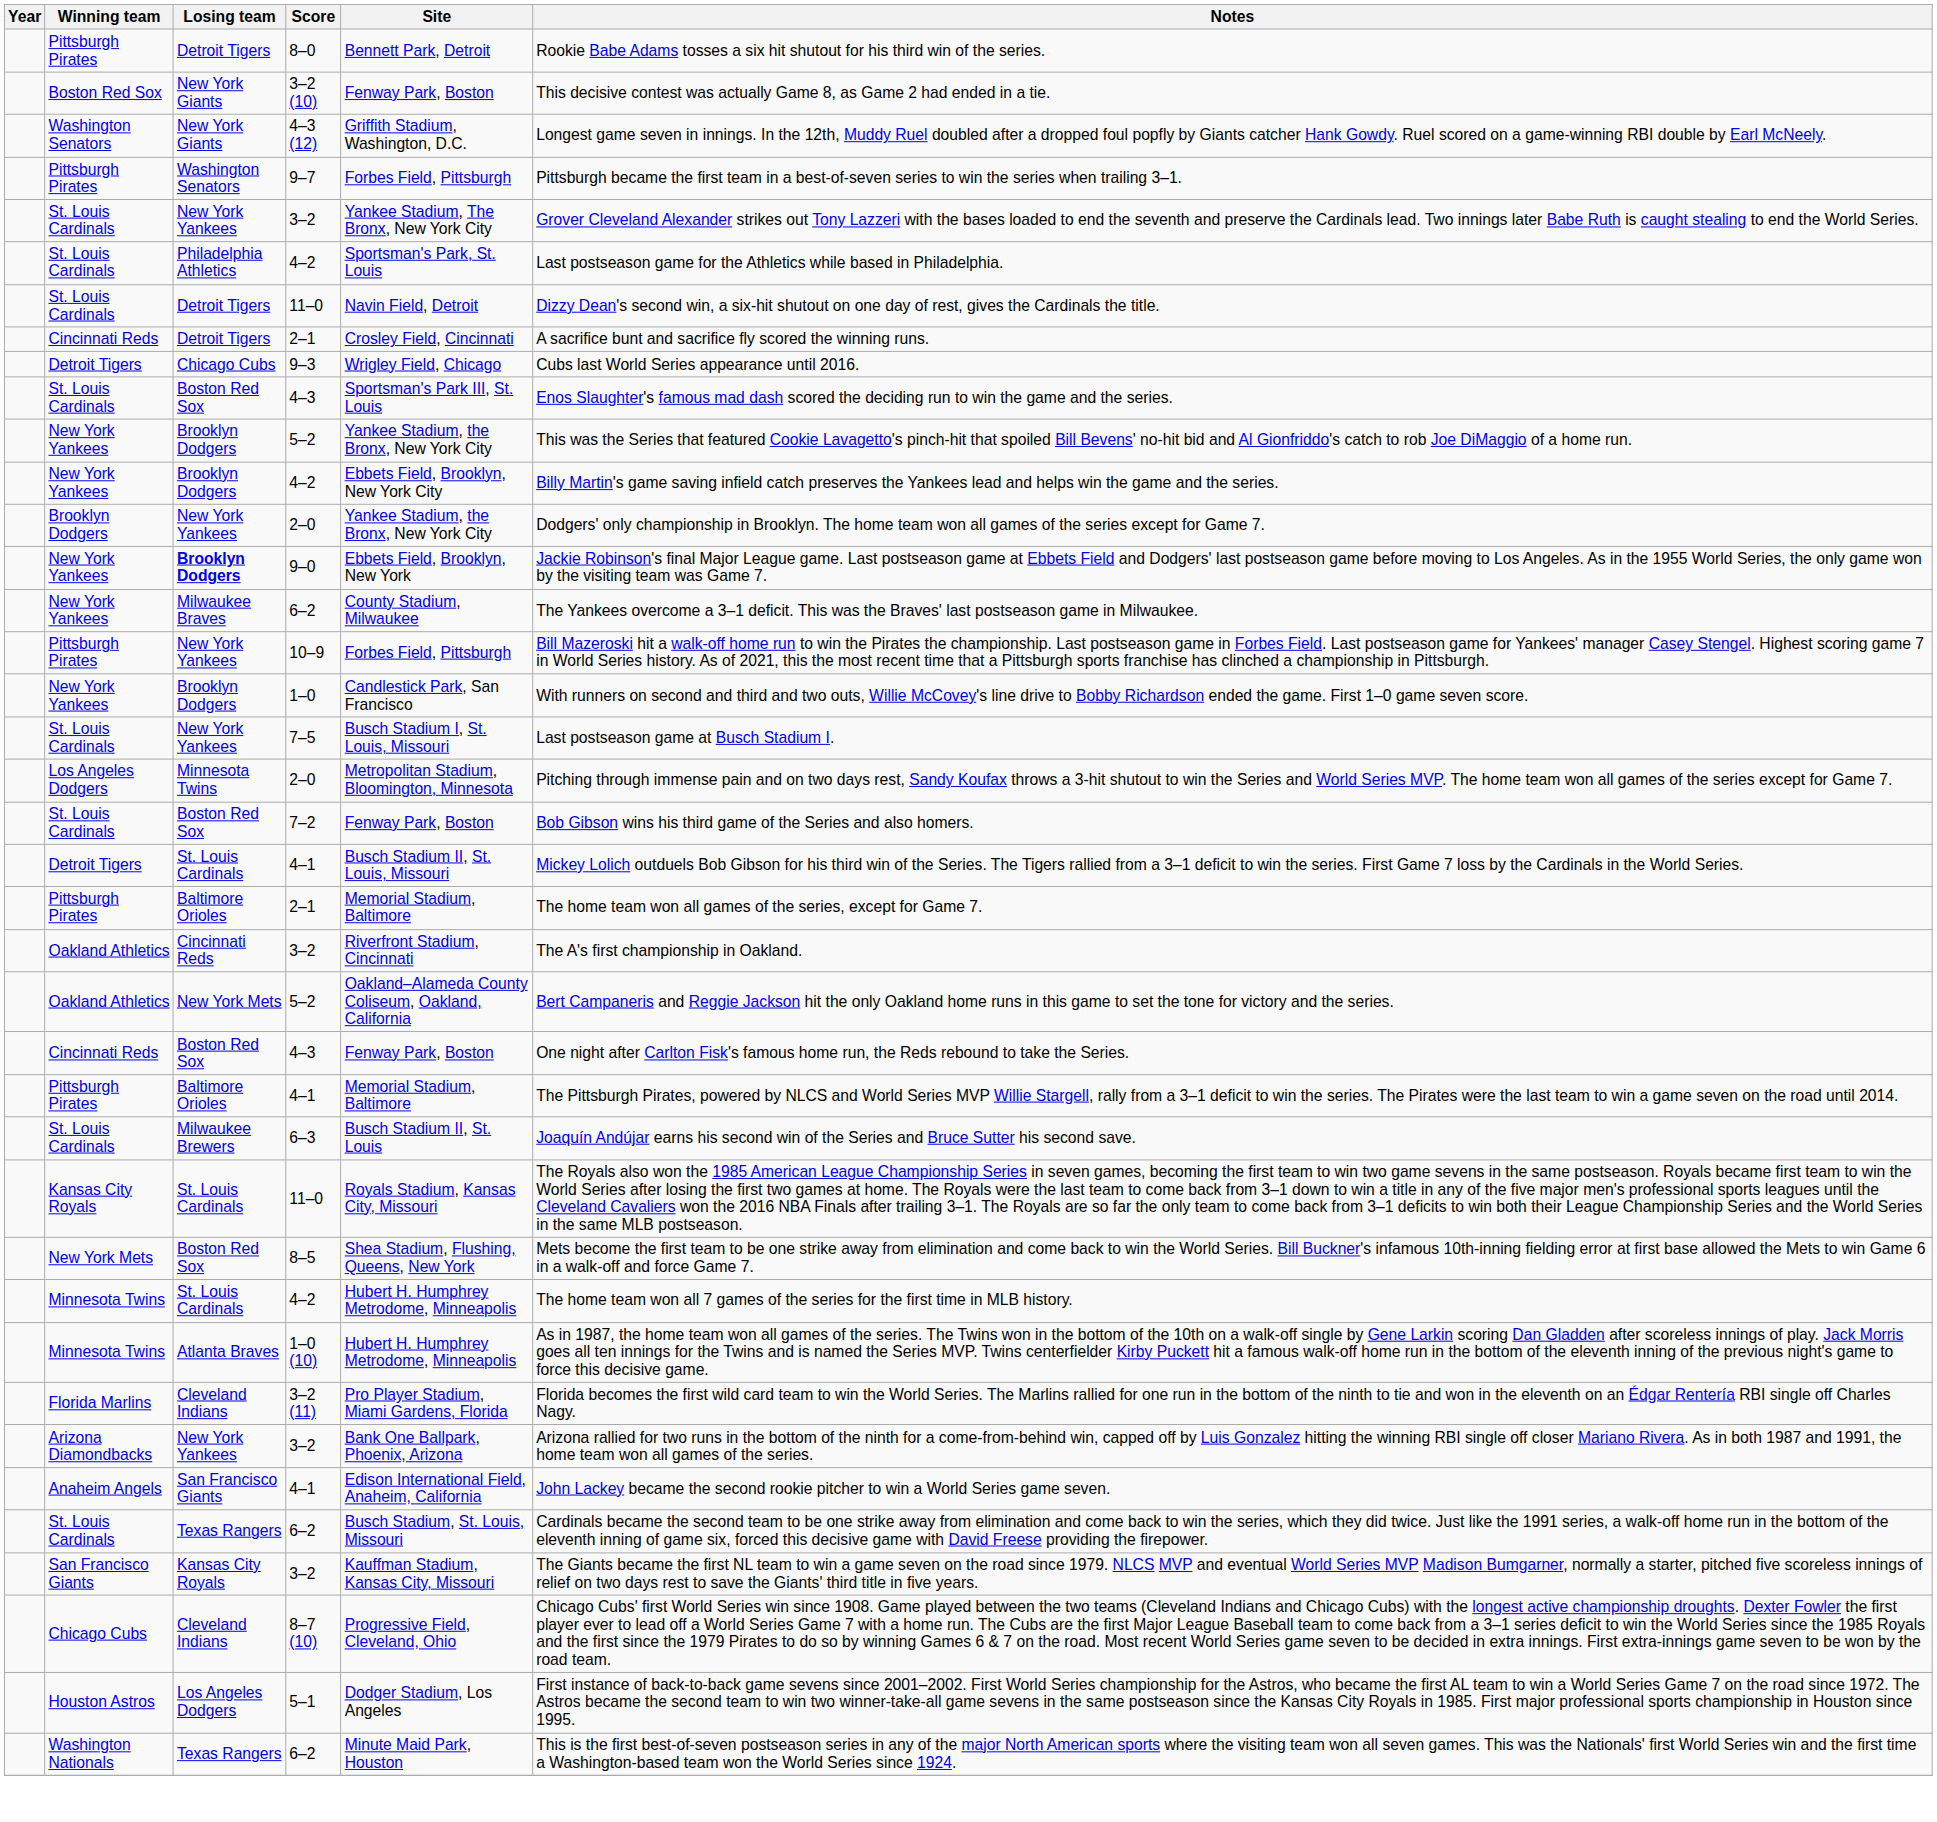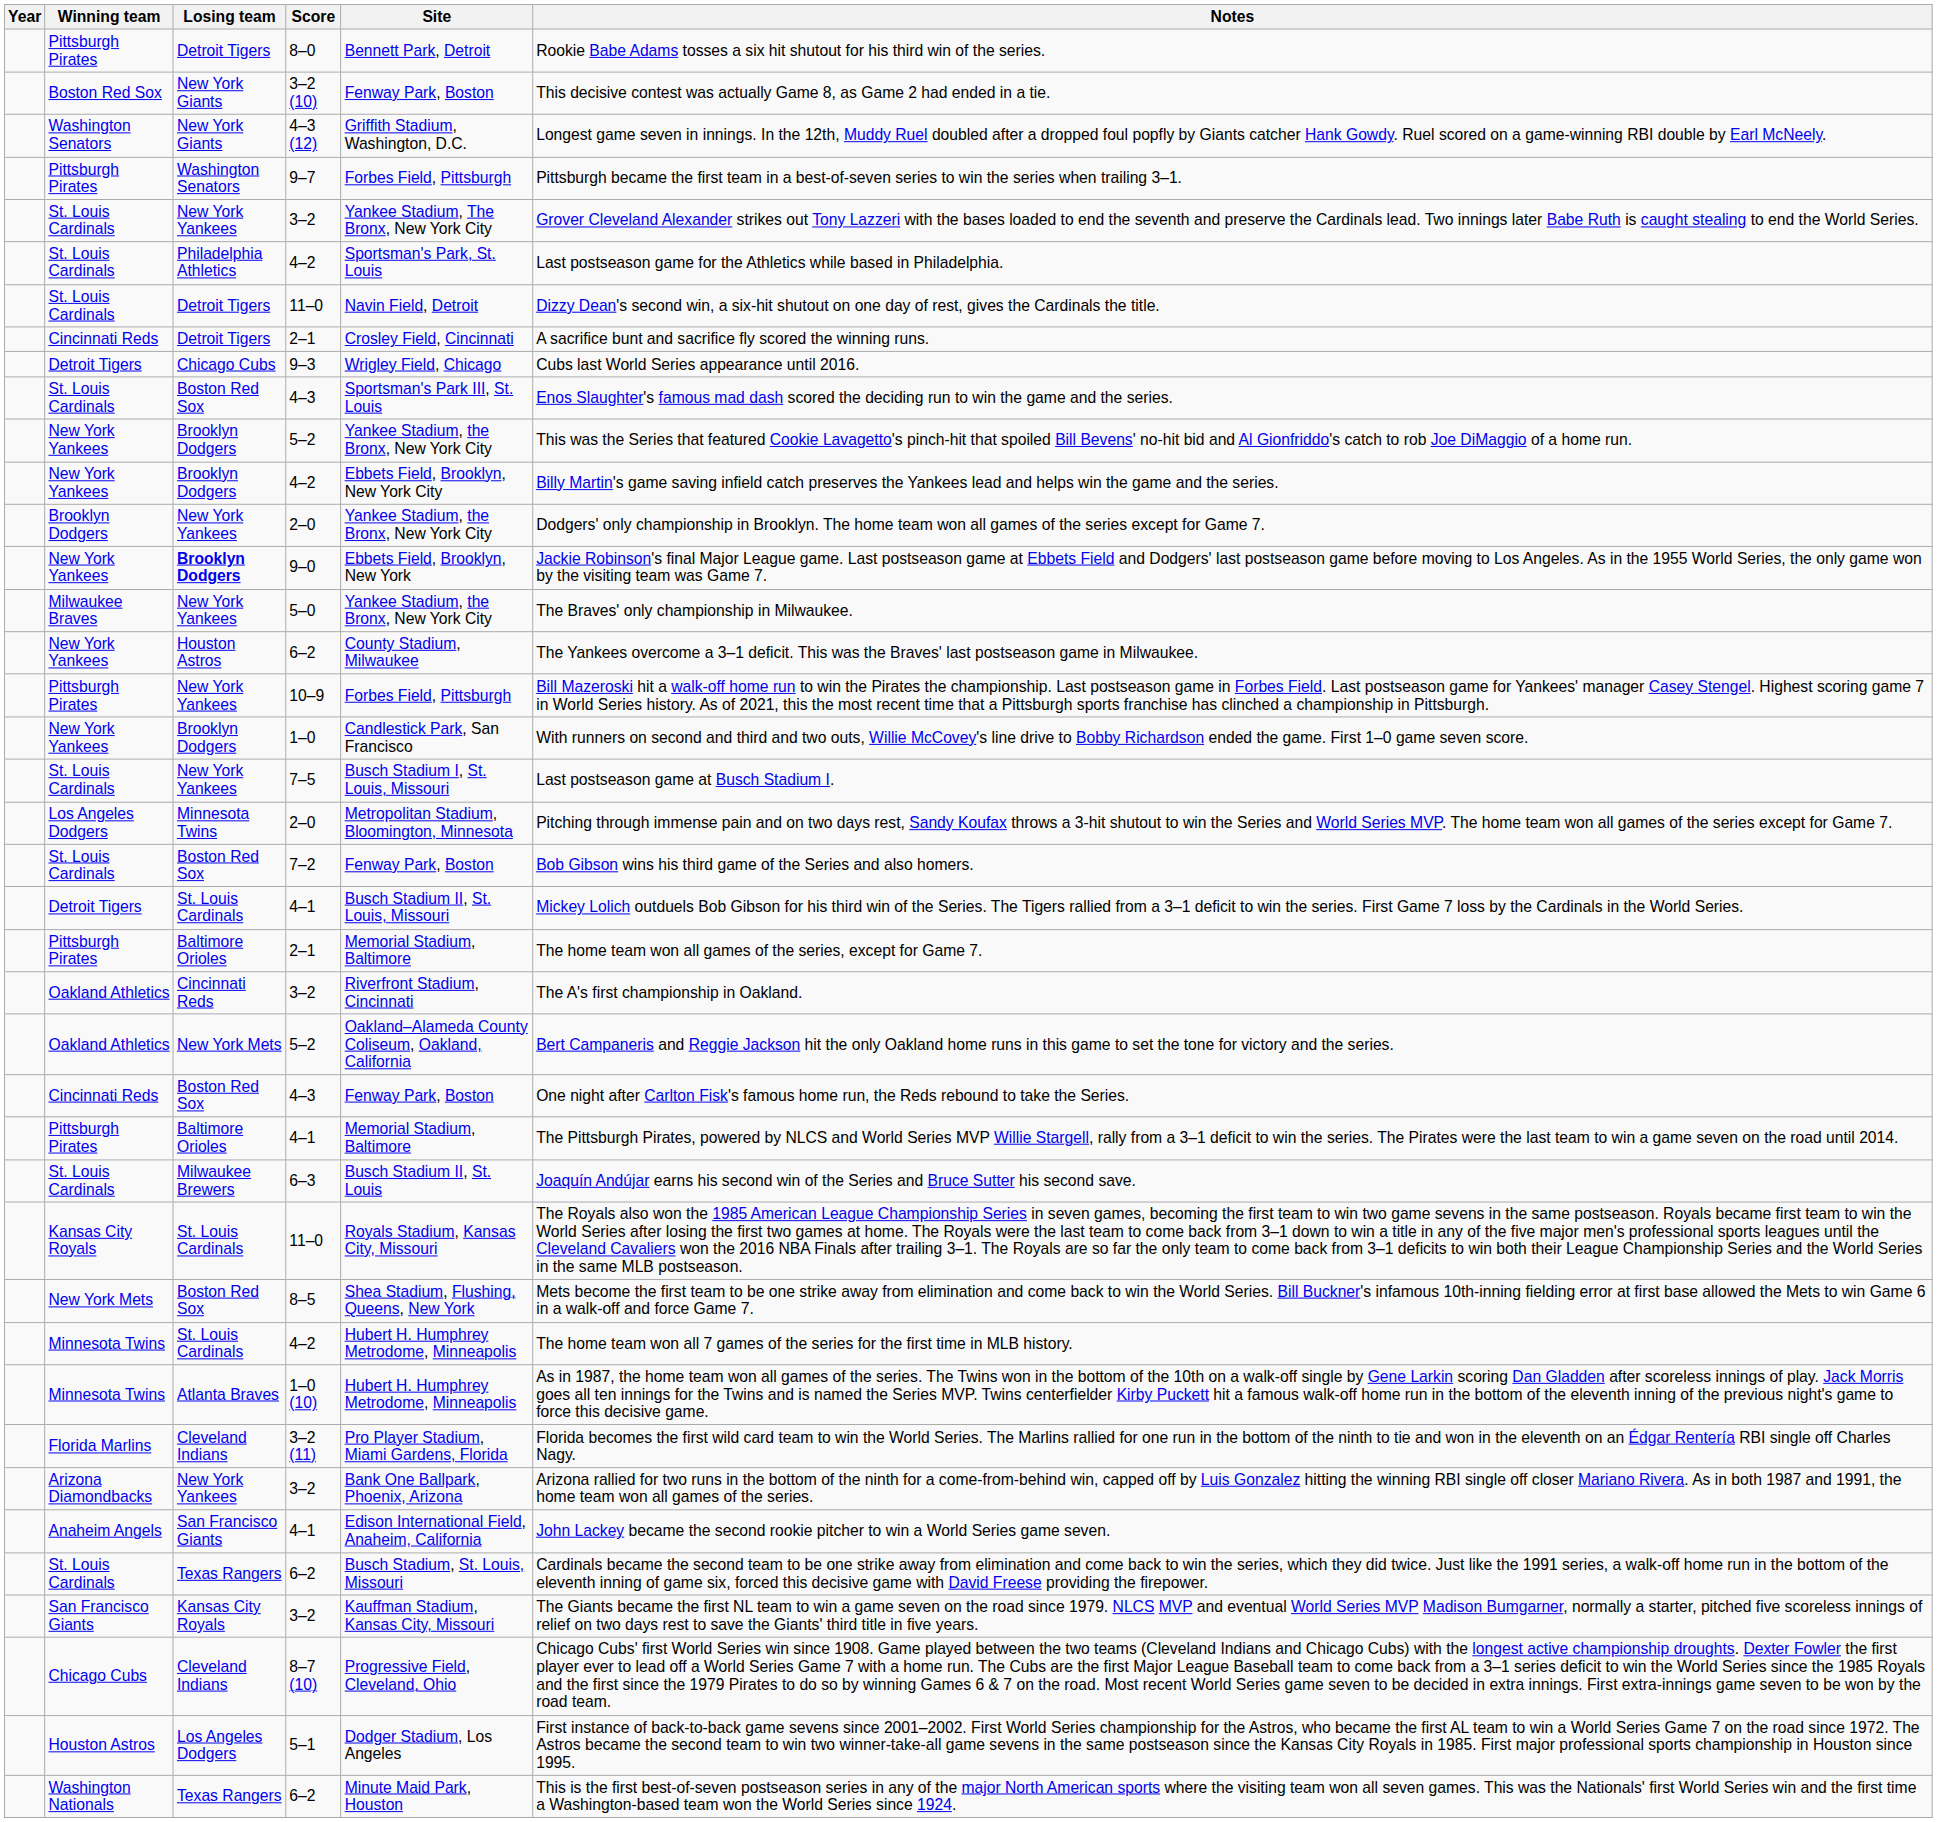+ row: Milwaukee Braves | New York Yankees | 5–0 | Yankee Stadium, the Bronx, New York City | The Braves' only championship in Milwaukee.
New York Yankees / 6–2 | Losing team: Milwaukee Braves -> Houston Astros
